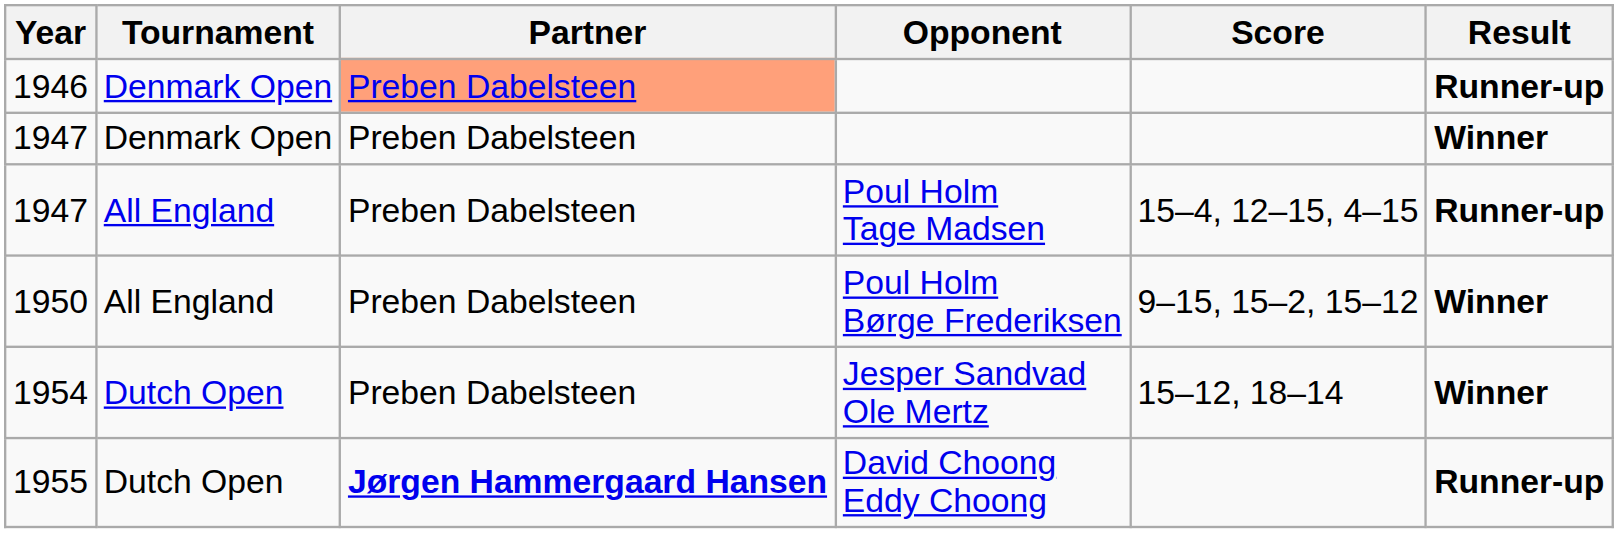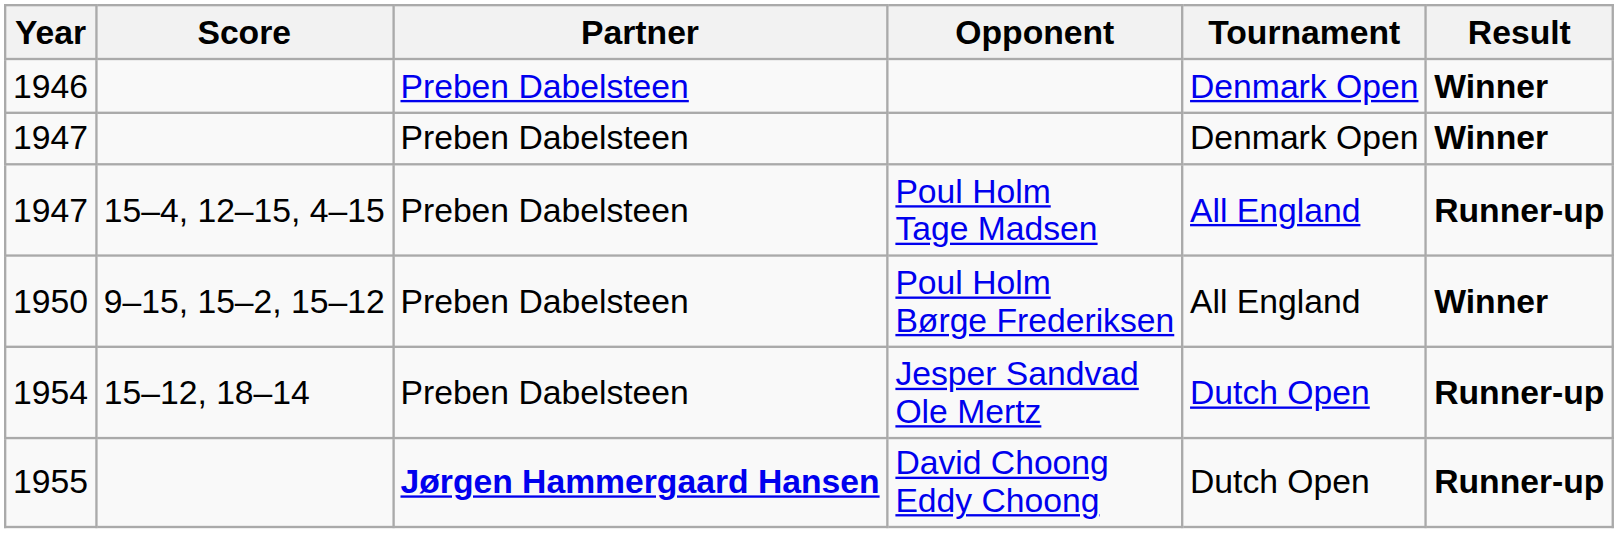columns swapped: Tournament <-> Score
1946 | Partner: lightsalmon background -> no background
1946 | Result: Runner-up -> Winner
1954 | Result: Winner -> Runner-up
